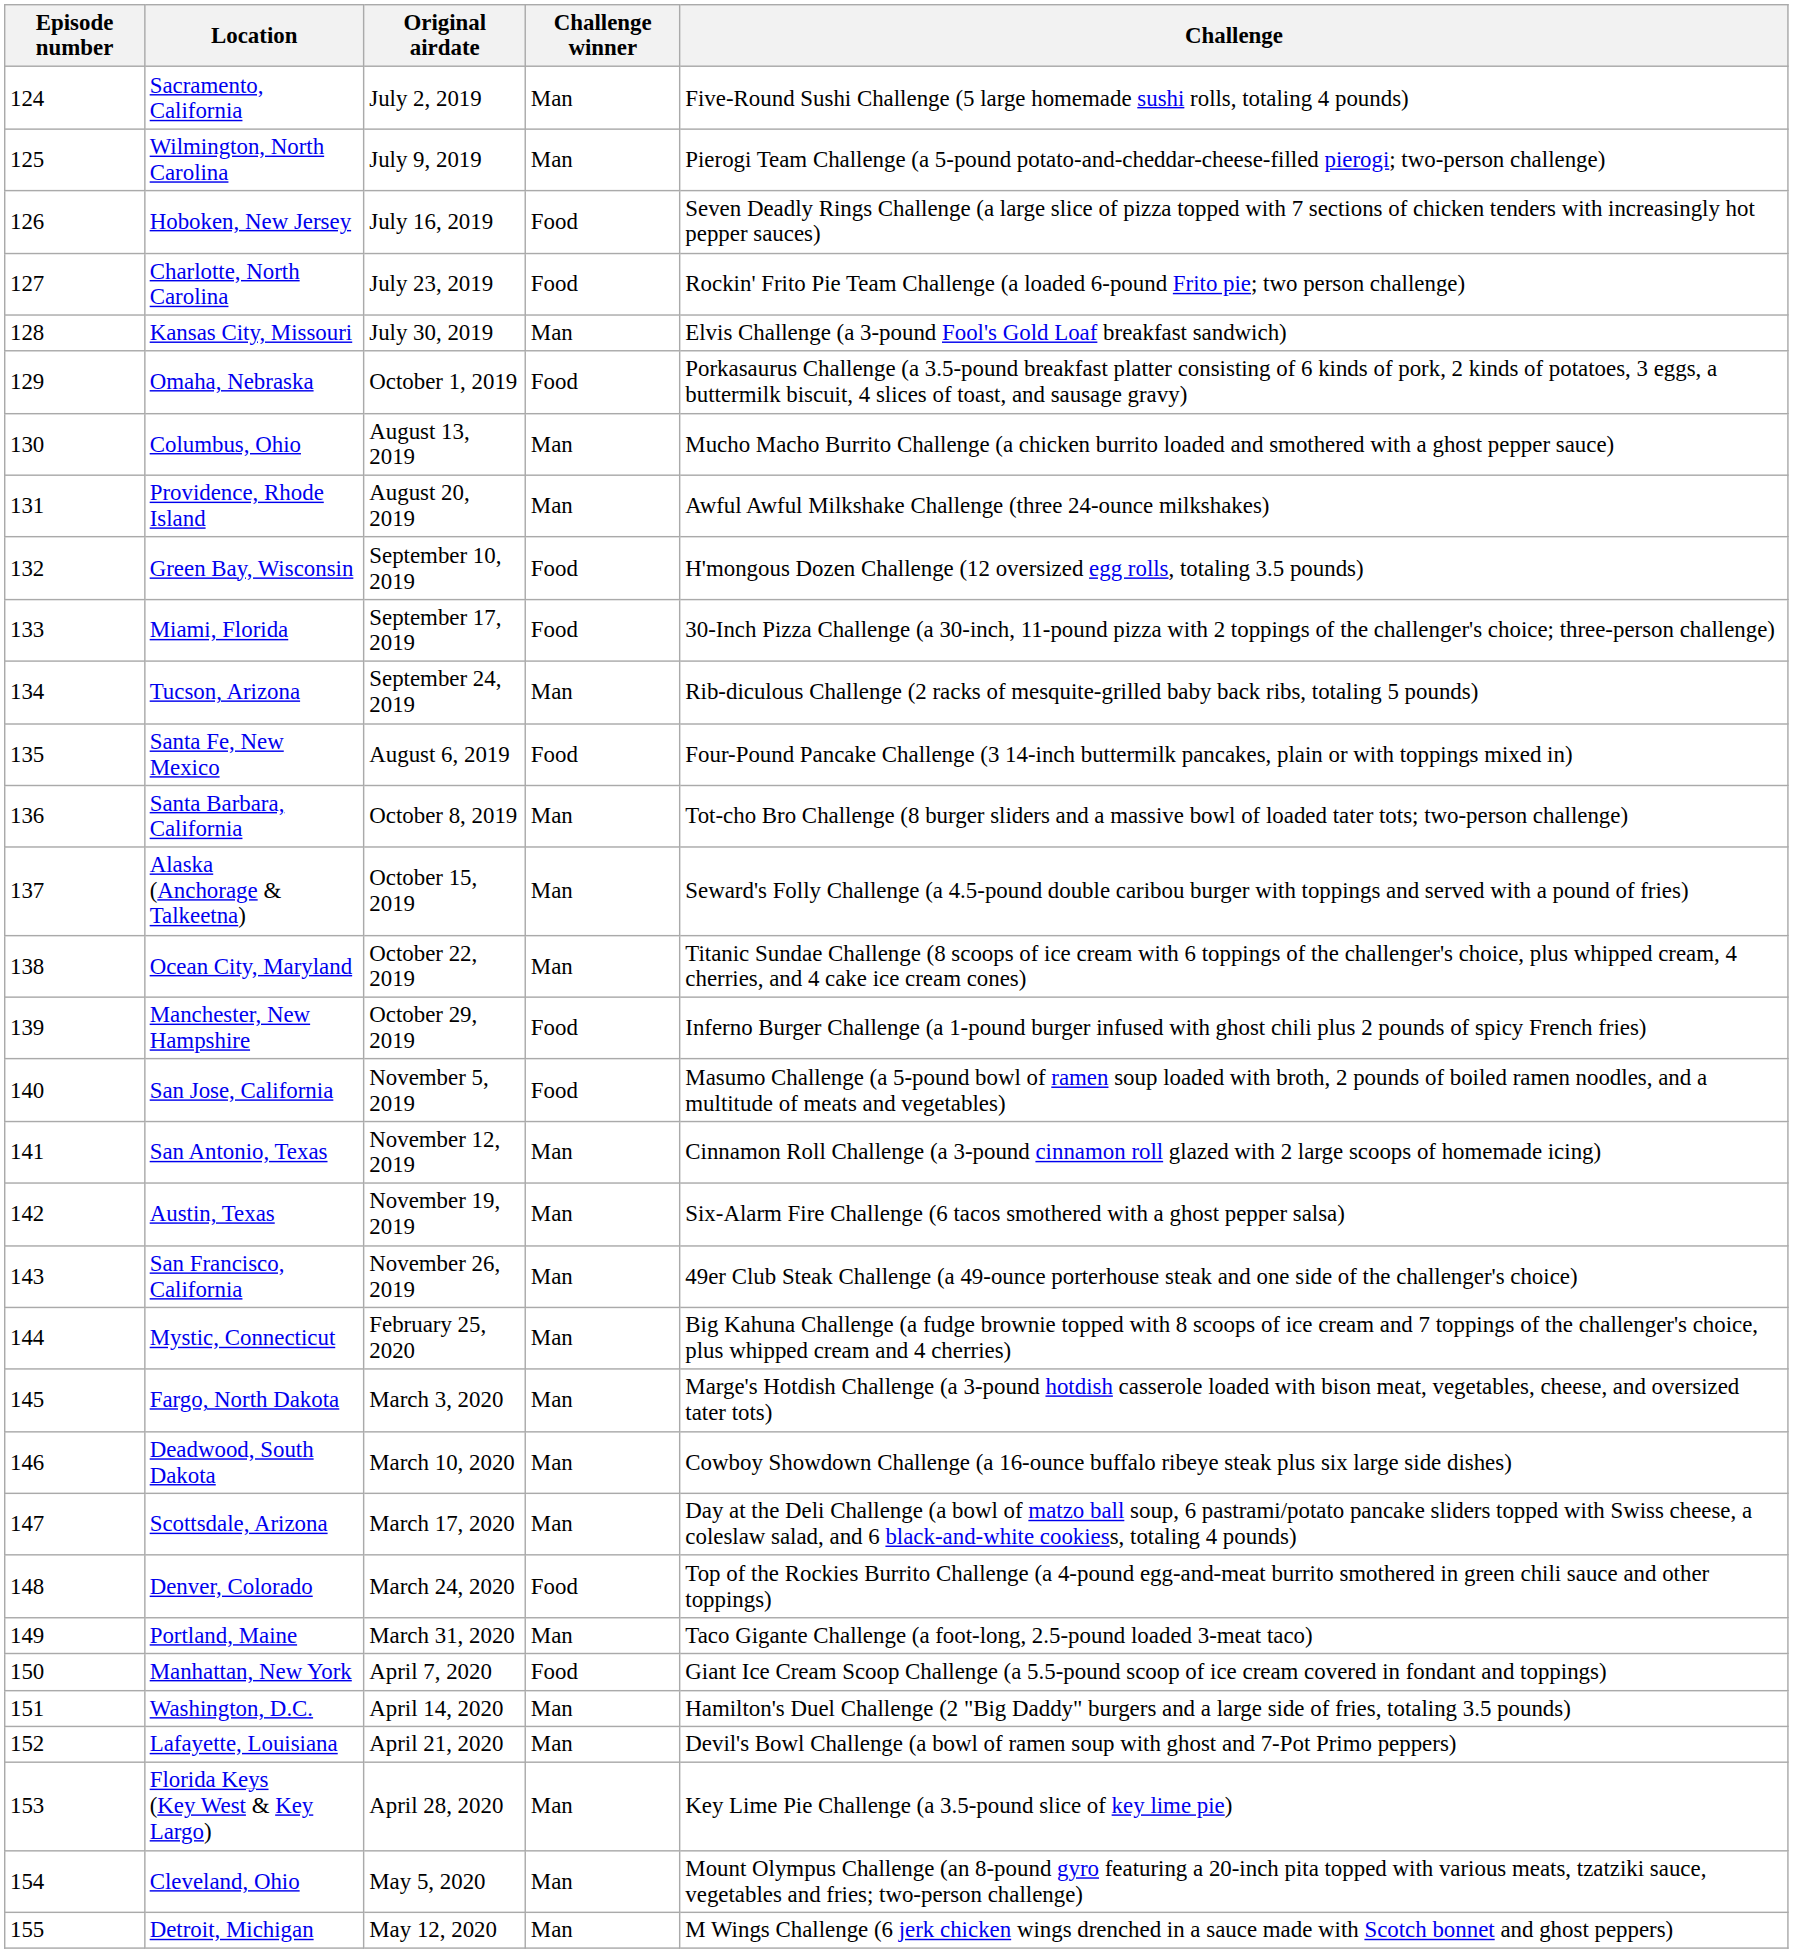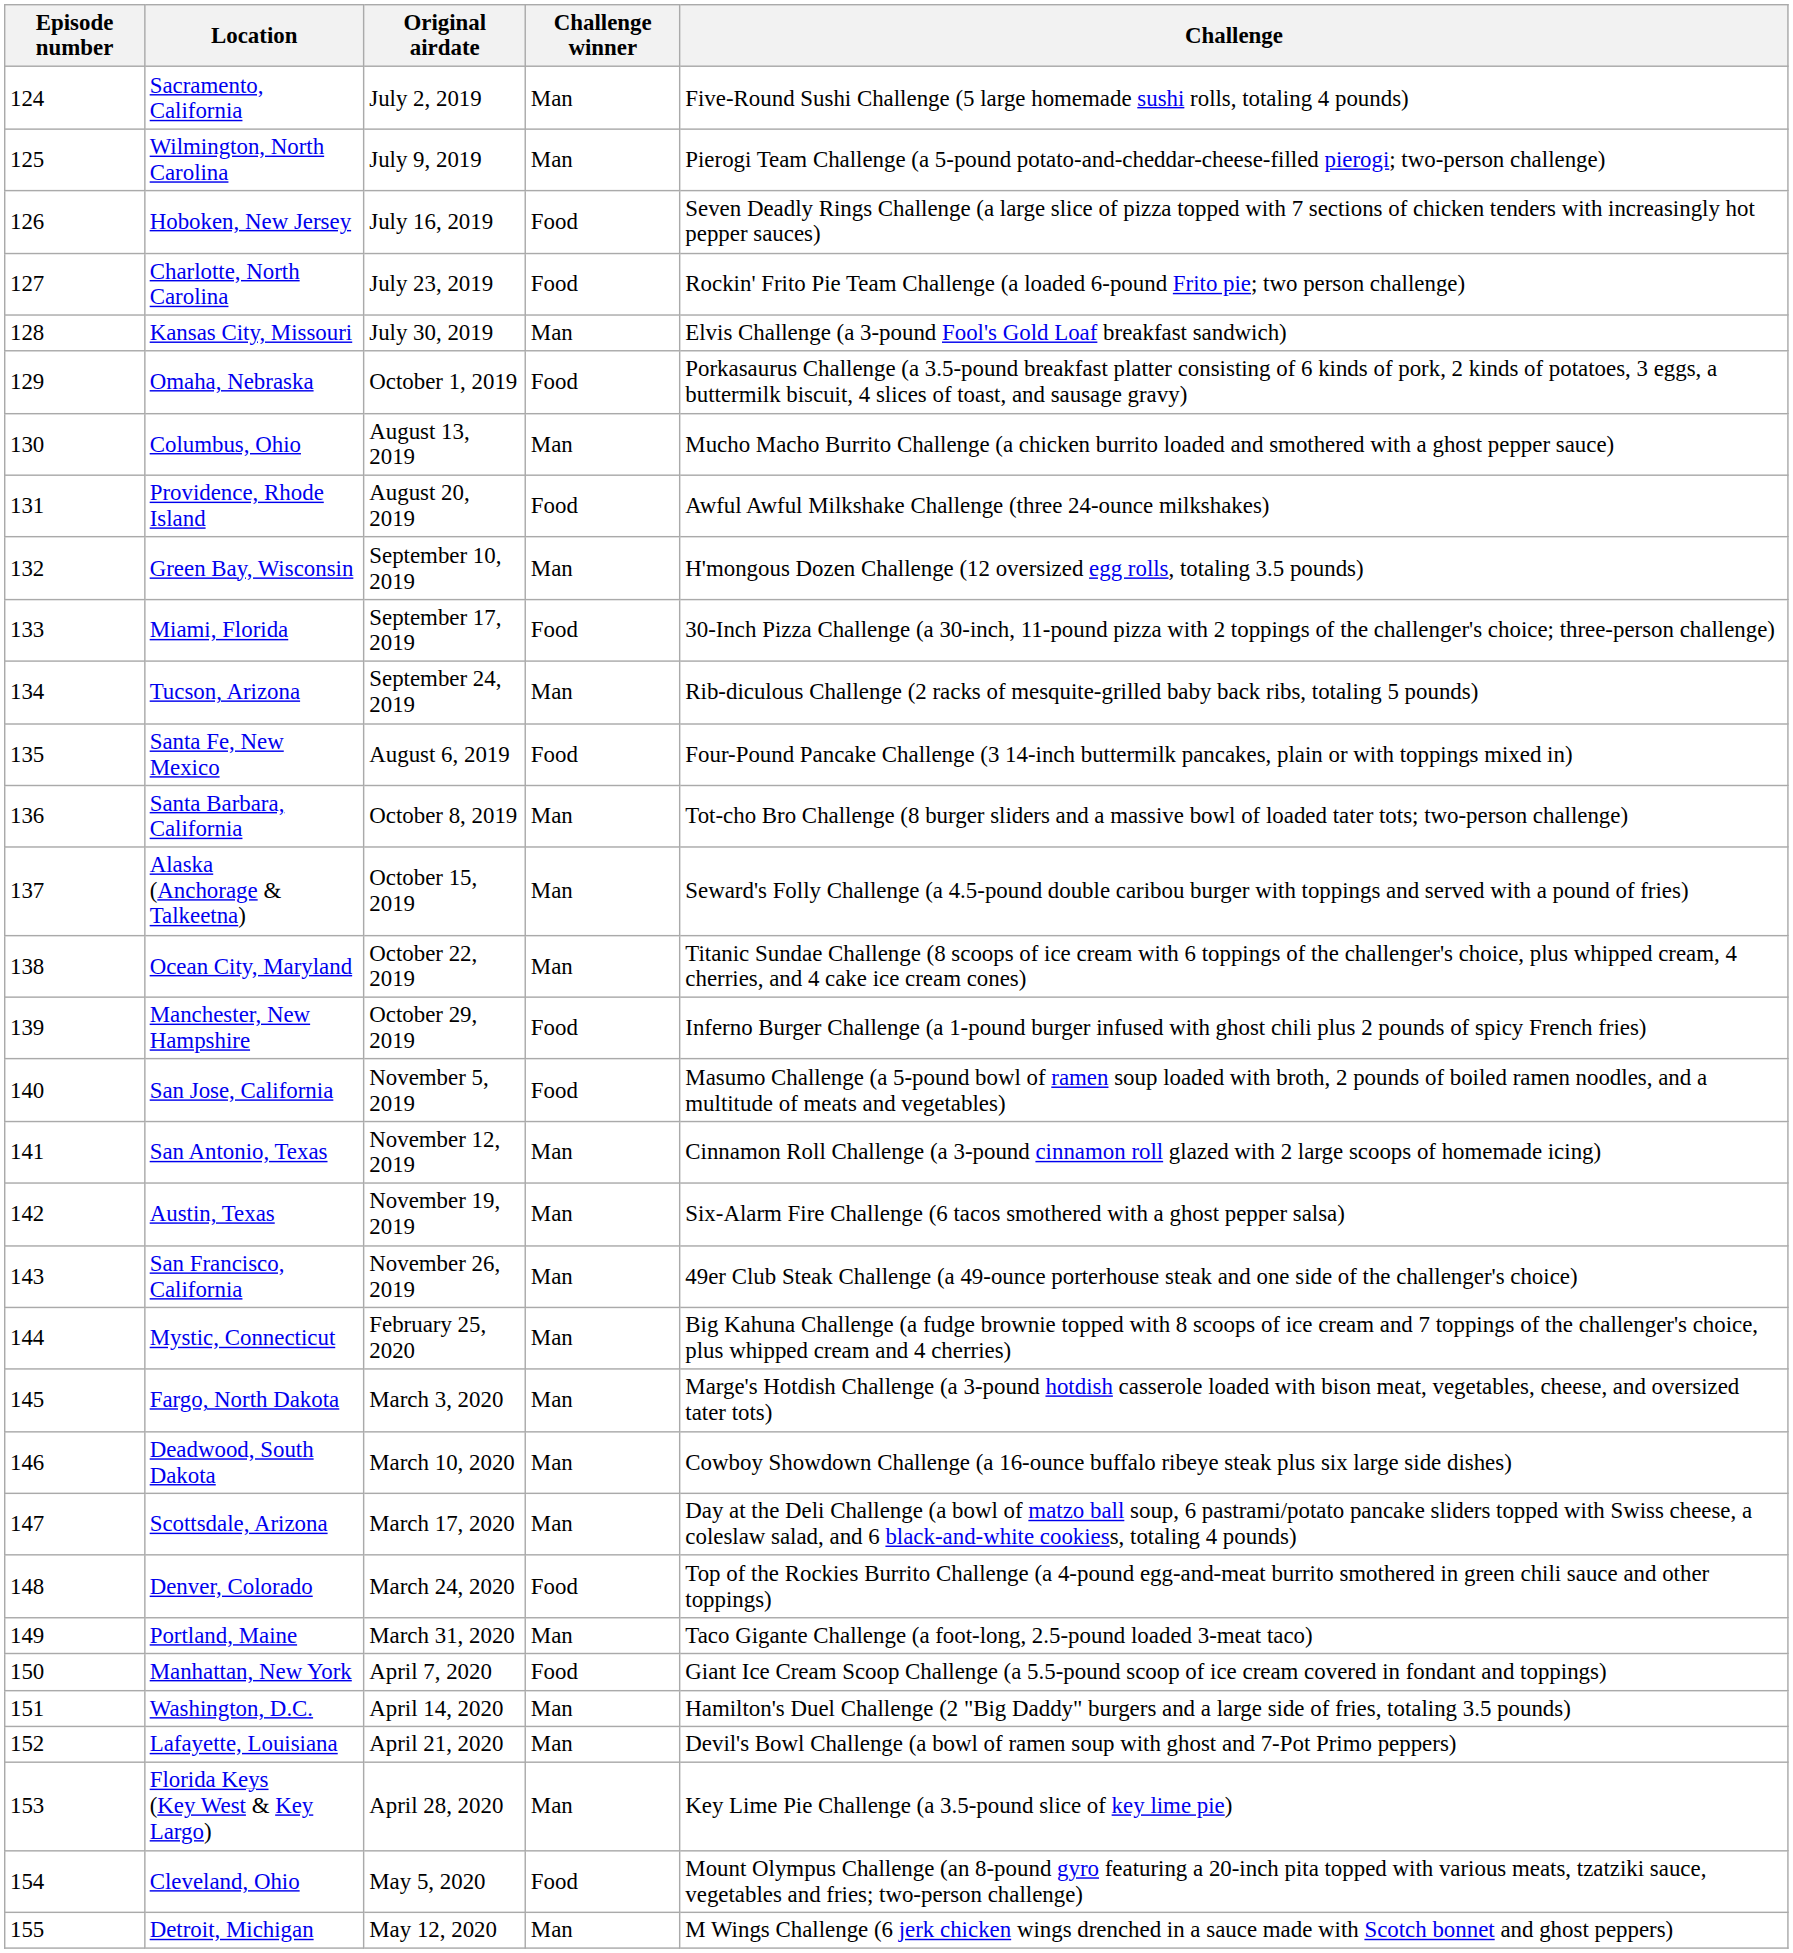Providence, Rhode Island | Challenge winner: Man -> Food
Green Bay, Wisconsin | Challenge winner: Food -> Man
Cleveland, Ohio | Challenge winner: Man -> Food
